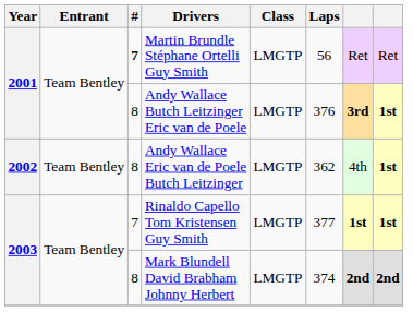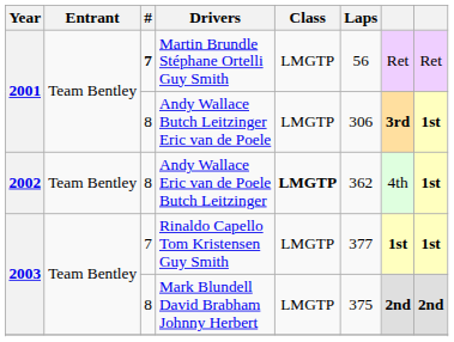Andy Wallace Butch Leitzinger Eric van de Poele | Laps: 376 -> 306
Andy Wallace Eric van de Poele Butch Leitzinger | Class: normal -> bold
Mark Blundell David Brabham Johnny Herbert | Laps: 374 -> 375
